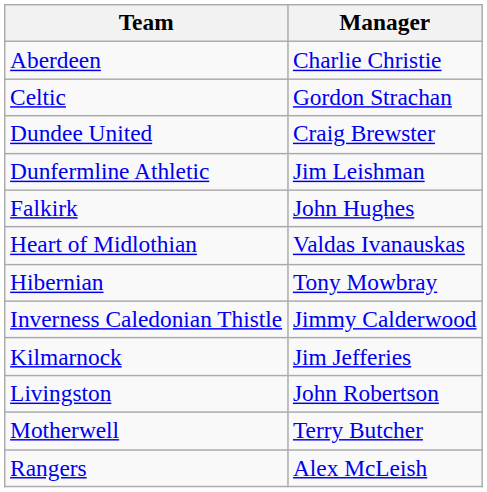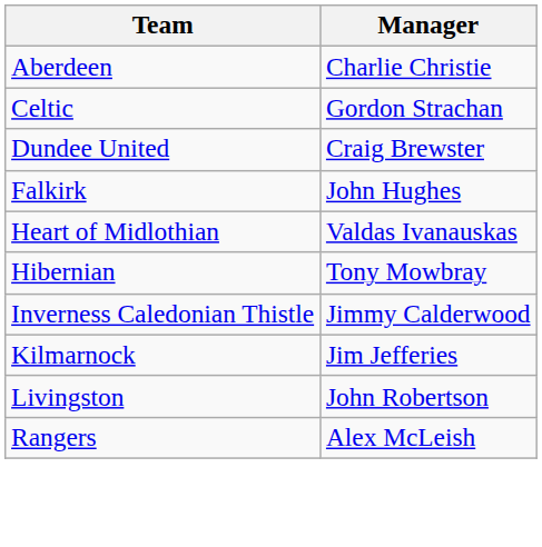- row: Dunfermline Athletic | Jim Leishman
- row: Motherwell | Terry Butcher
